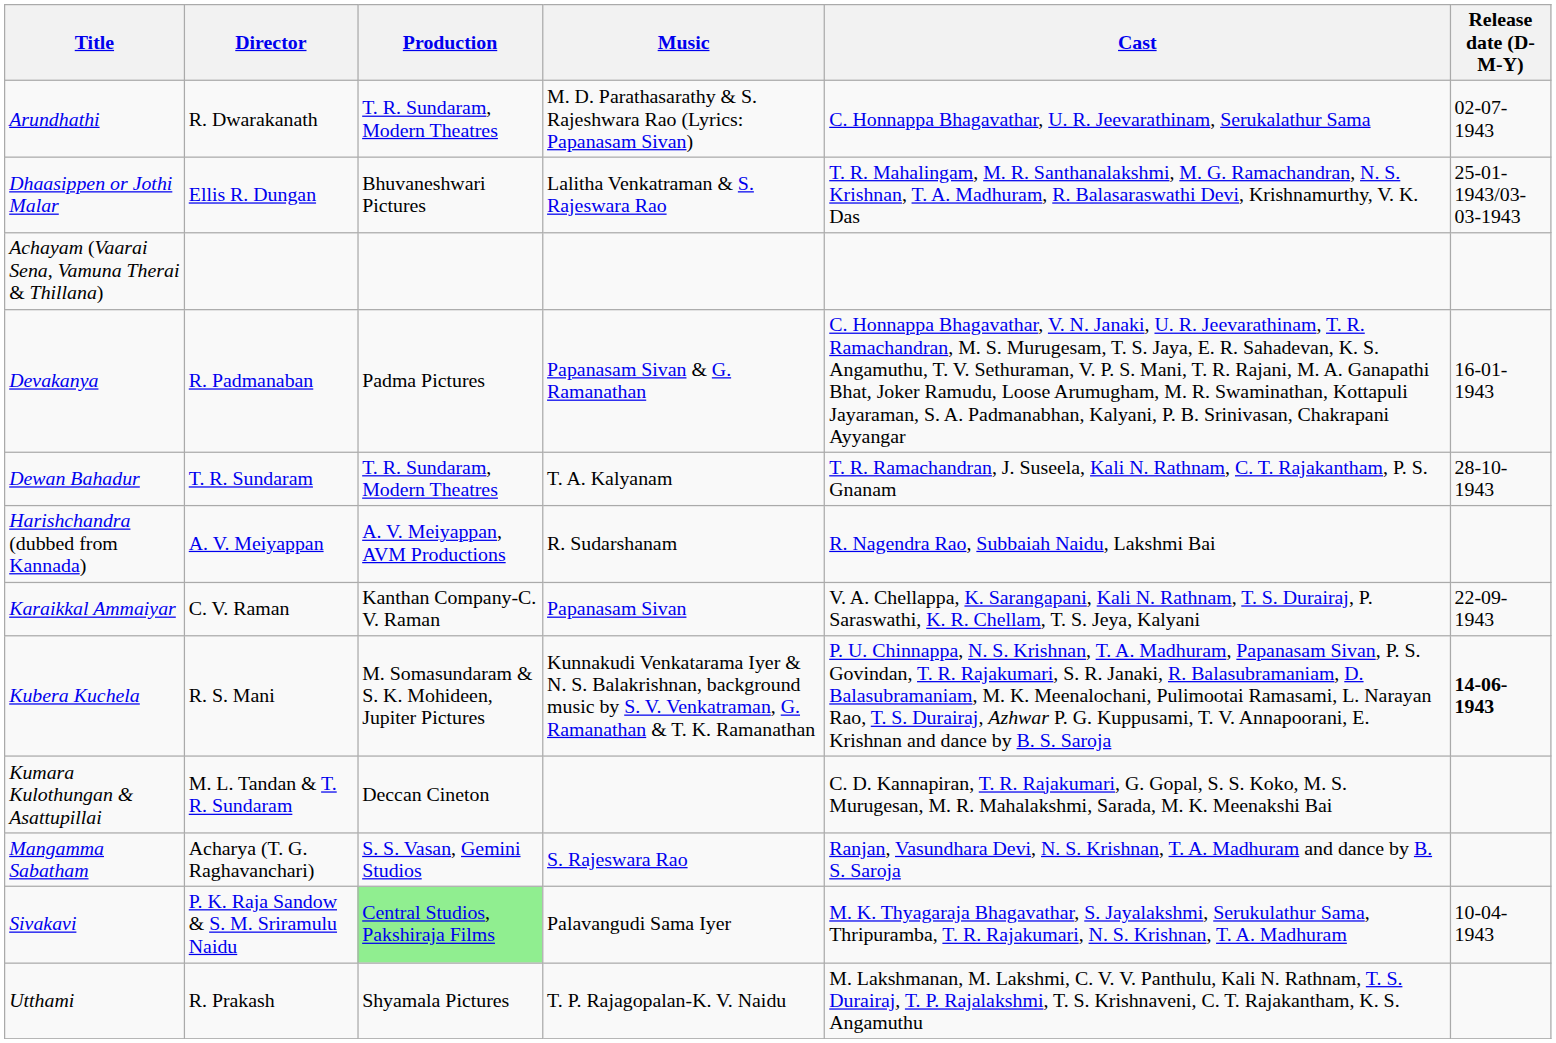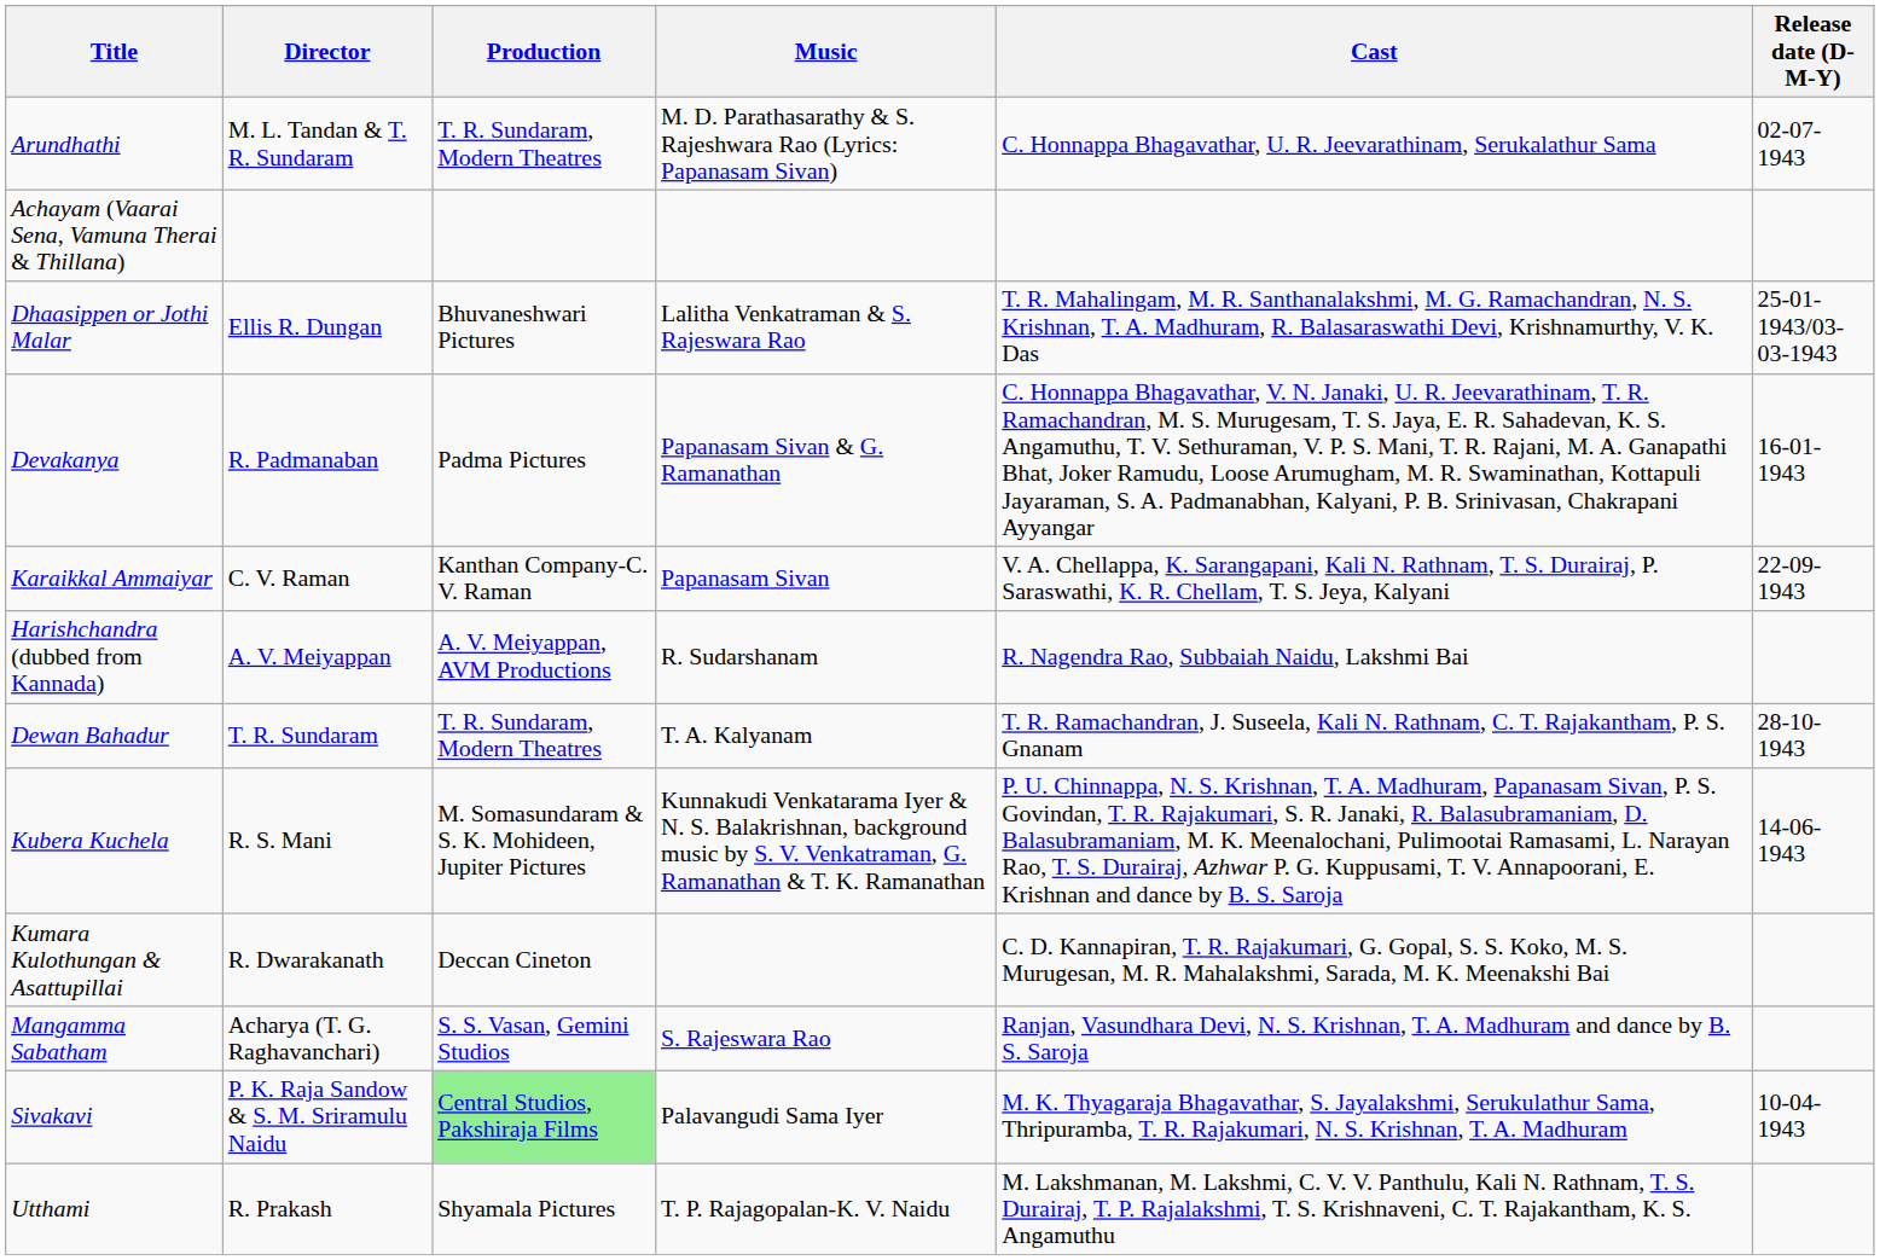Arundhathi | Director: R. Dwarakanath -> M. L. Tandan & T. R. Sundaram
rows swapped: Achayam (Vaarai Sena, Vamuna Therai & Thillana) <-> Dhaasippen or Jothi Malar
rows swapped: Dewan Bahadur <-> Karaikkal Ammaiyar
Kubera Kuchela | Release date (D-M-Y): bold -> normal
Kumara Kulothungan & Asattupillai | Director: M. L. Tandan & T. R. Sundaram -> R. Dwarakanath
